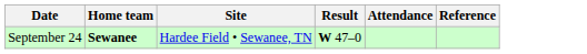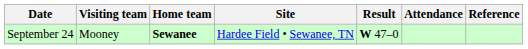+ column: Visiting team | Mooney
